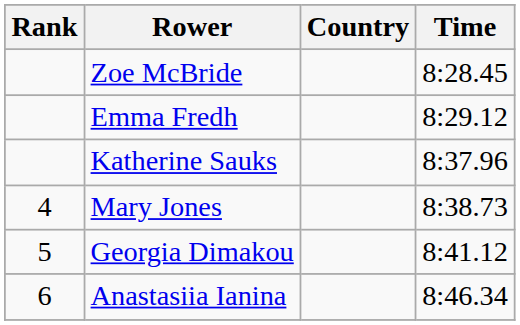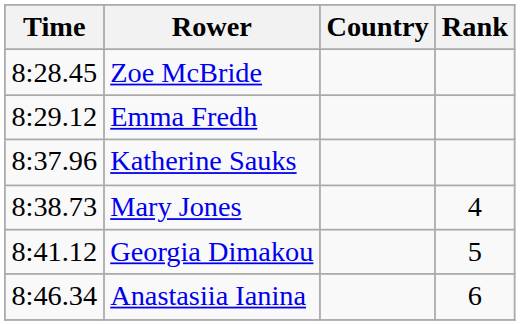columns swapped: Rank <-> Time
